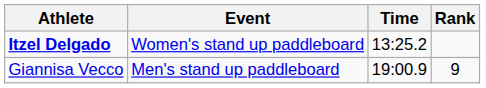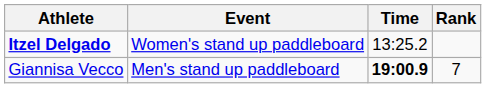Giannisa Vecco | Time: normal -> bold
Giannisa Vecco | Rank: 9 -> 7
